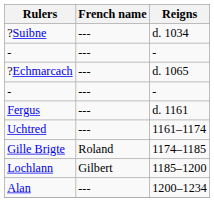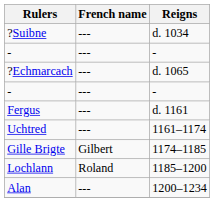Gille Brigte | French name: Roland -> Gilbert
Lochlann | French name: Gilbert -> Roland
